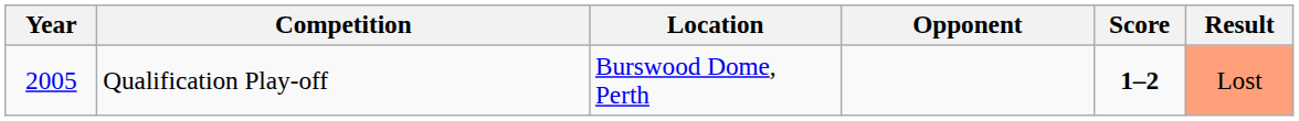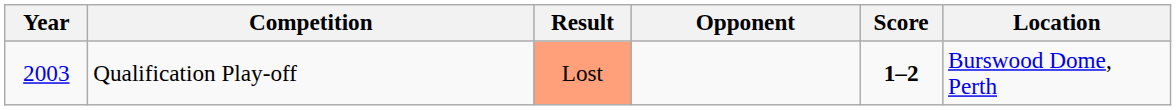columns swapped: Location <-> Result
Qualification Play-off | Year: 2005 -> 2003
